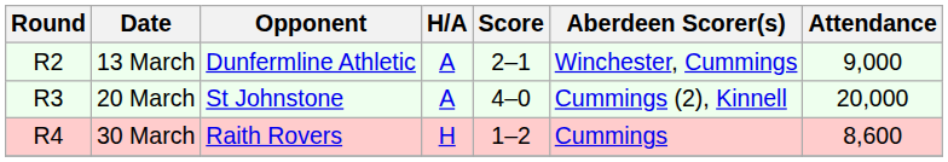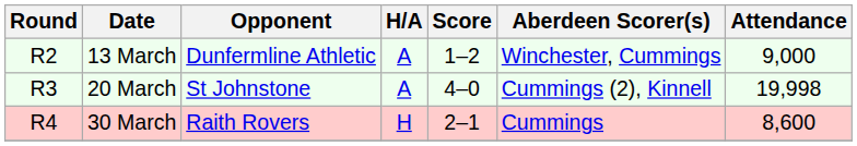13 March | Score: 2–1 -> 1–2
20 March | Attendance: 20,000 -> 19,998
30 March | Score: 1–2 -> 2–1
